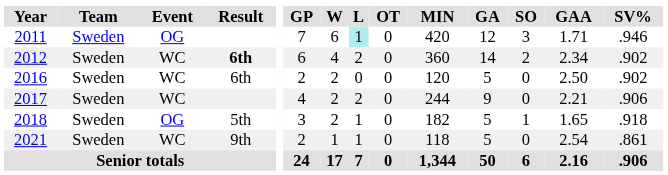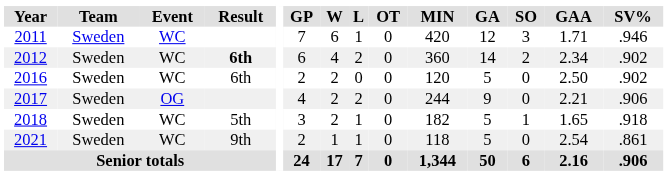2011 | Event: OG -> WC
2011 | L: paleturquoise background -> no background
2017 | Event: WC -> OG
2018 | Event: OG -> WC
